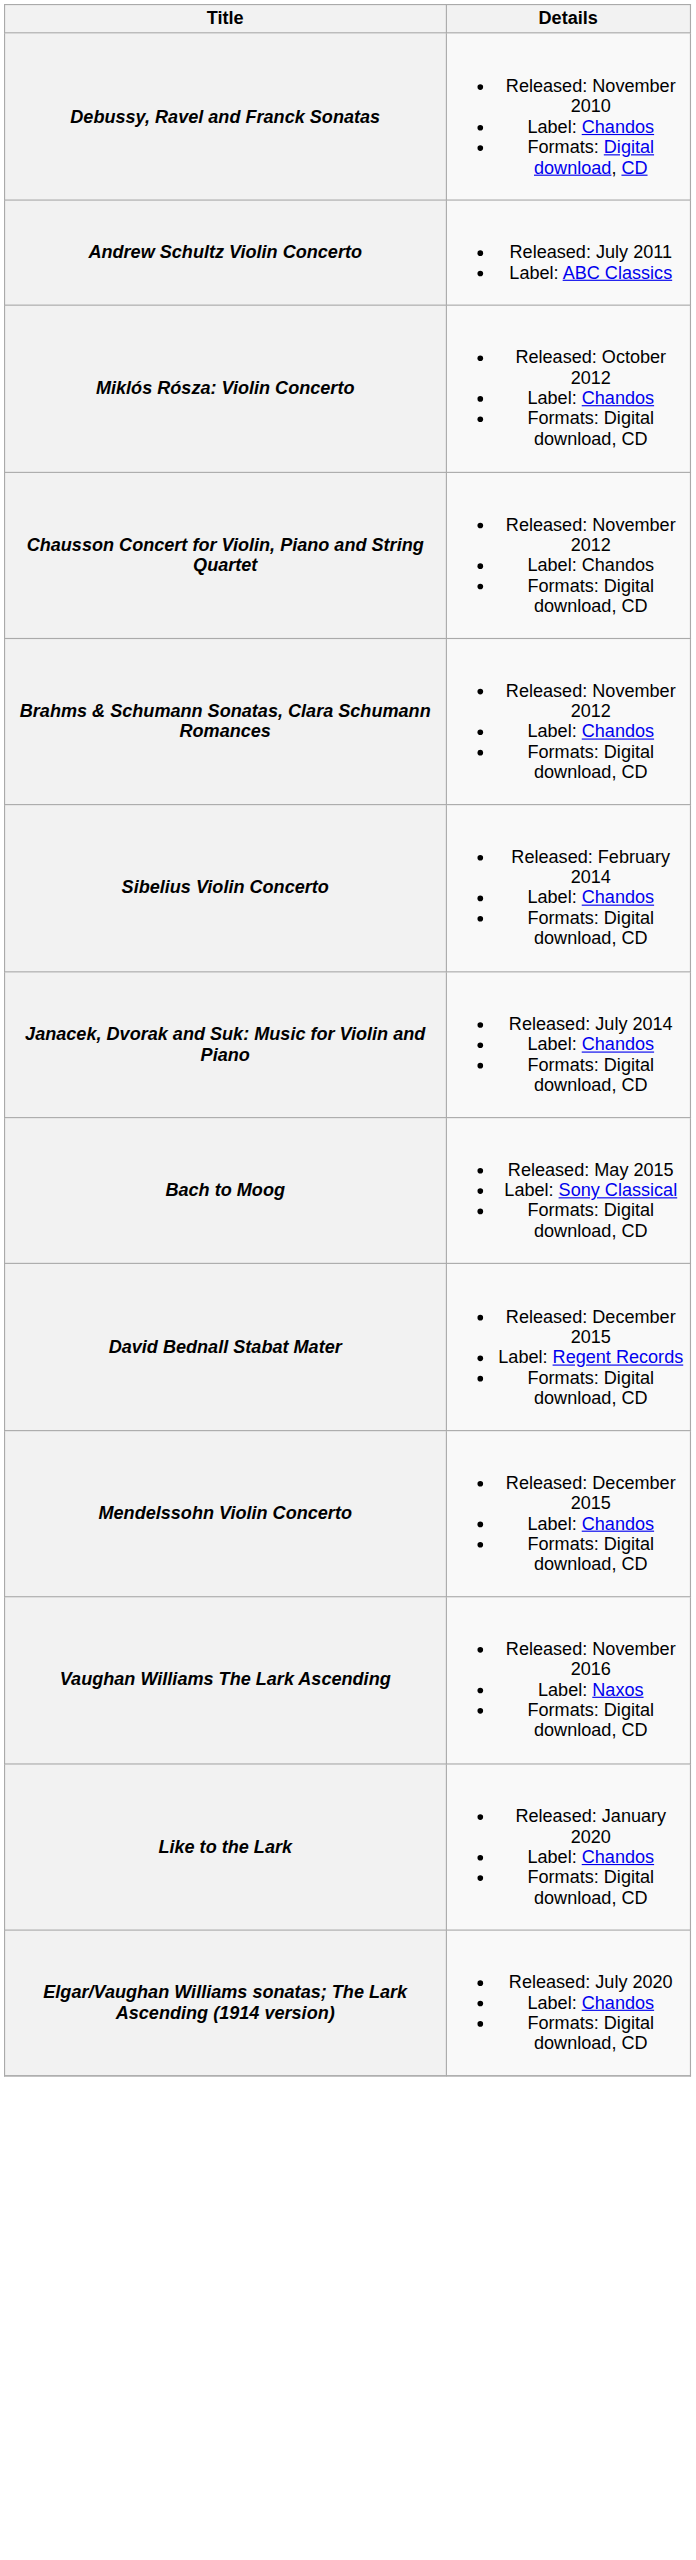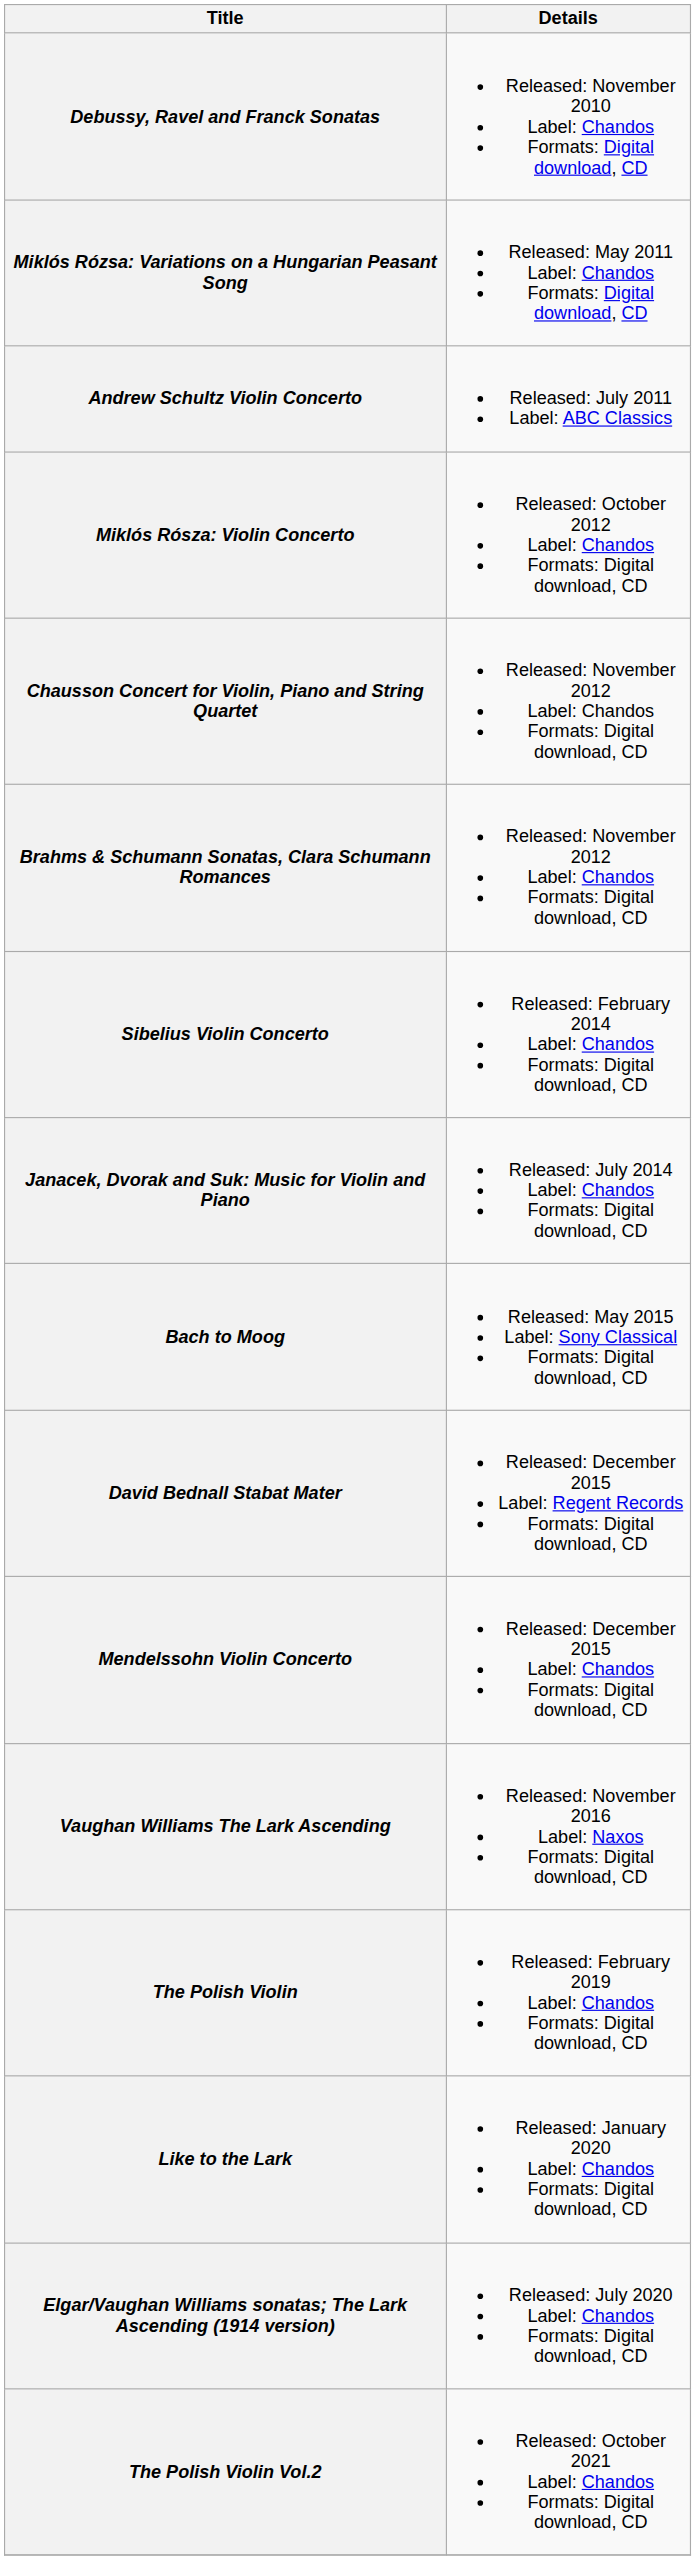+ row: Miklós Rózsa: Variations on a Hungarian Peasant Song | Released: May 2011 Label: Chandos Formats: Digital download, CD
+ row: The Polish Violin | Released: February 2019 Label: Chandos Formats: Digital download, CD
+ row: The Polish Violin Vol.2 | Released: October 2021 Label: Chandos Formats: Digital download, CD
